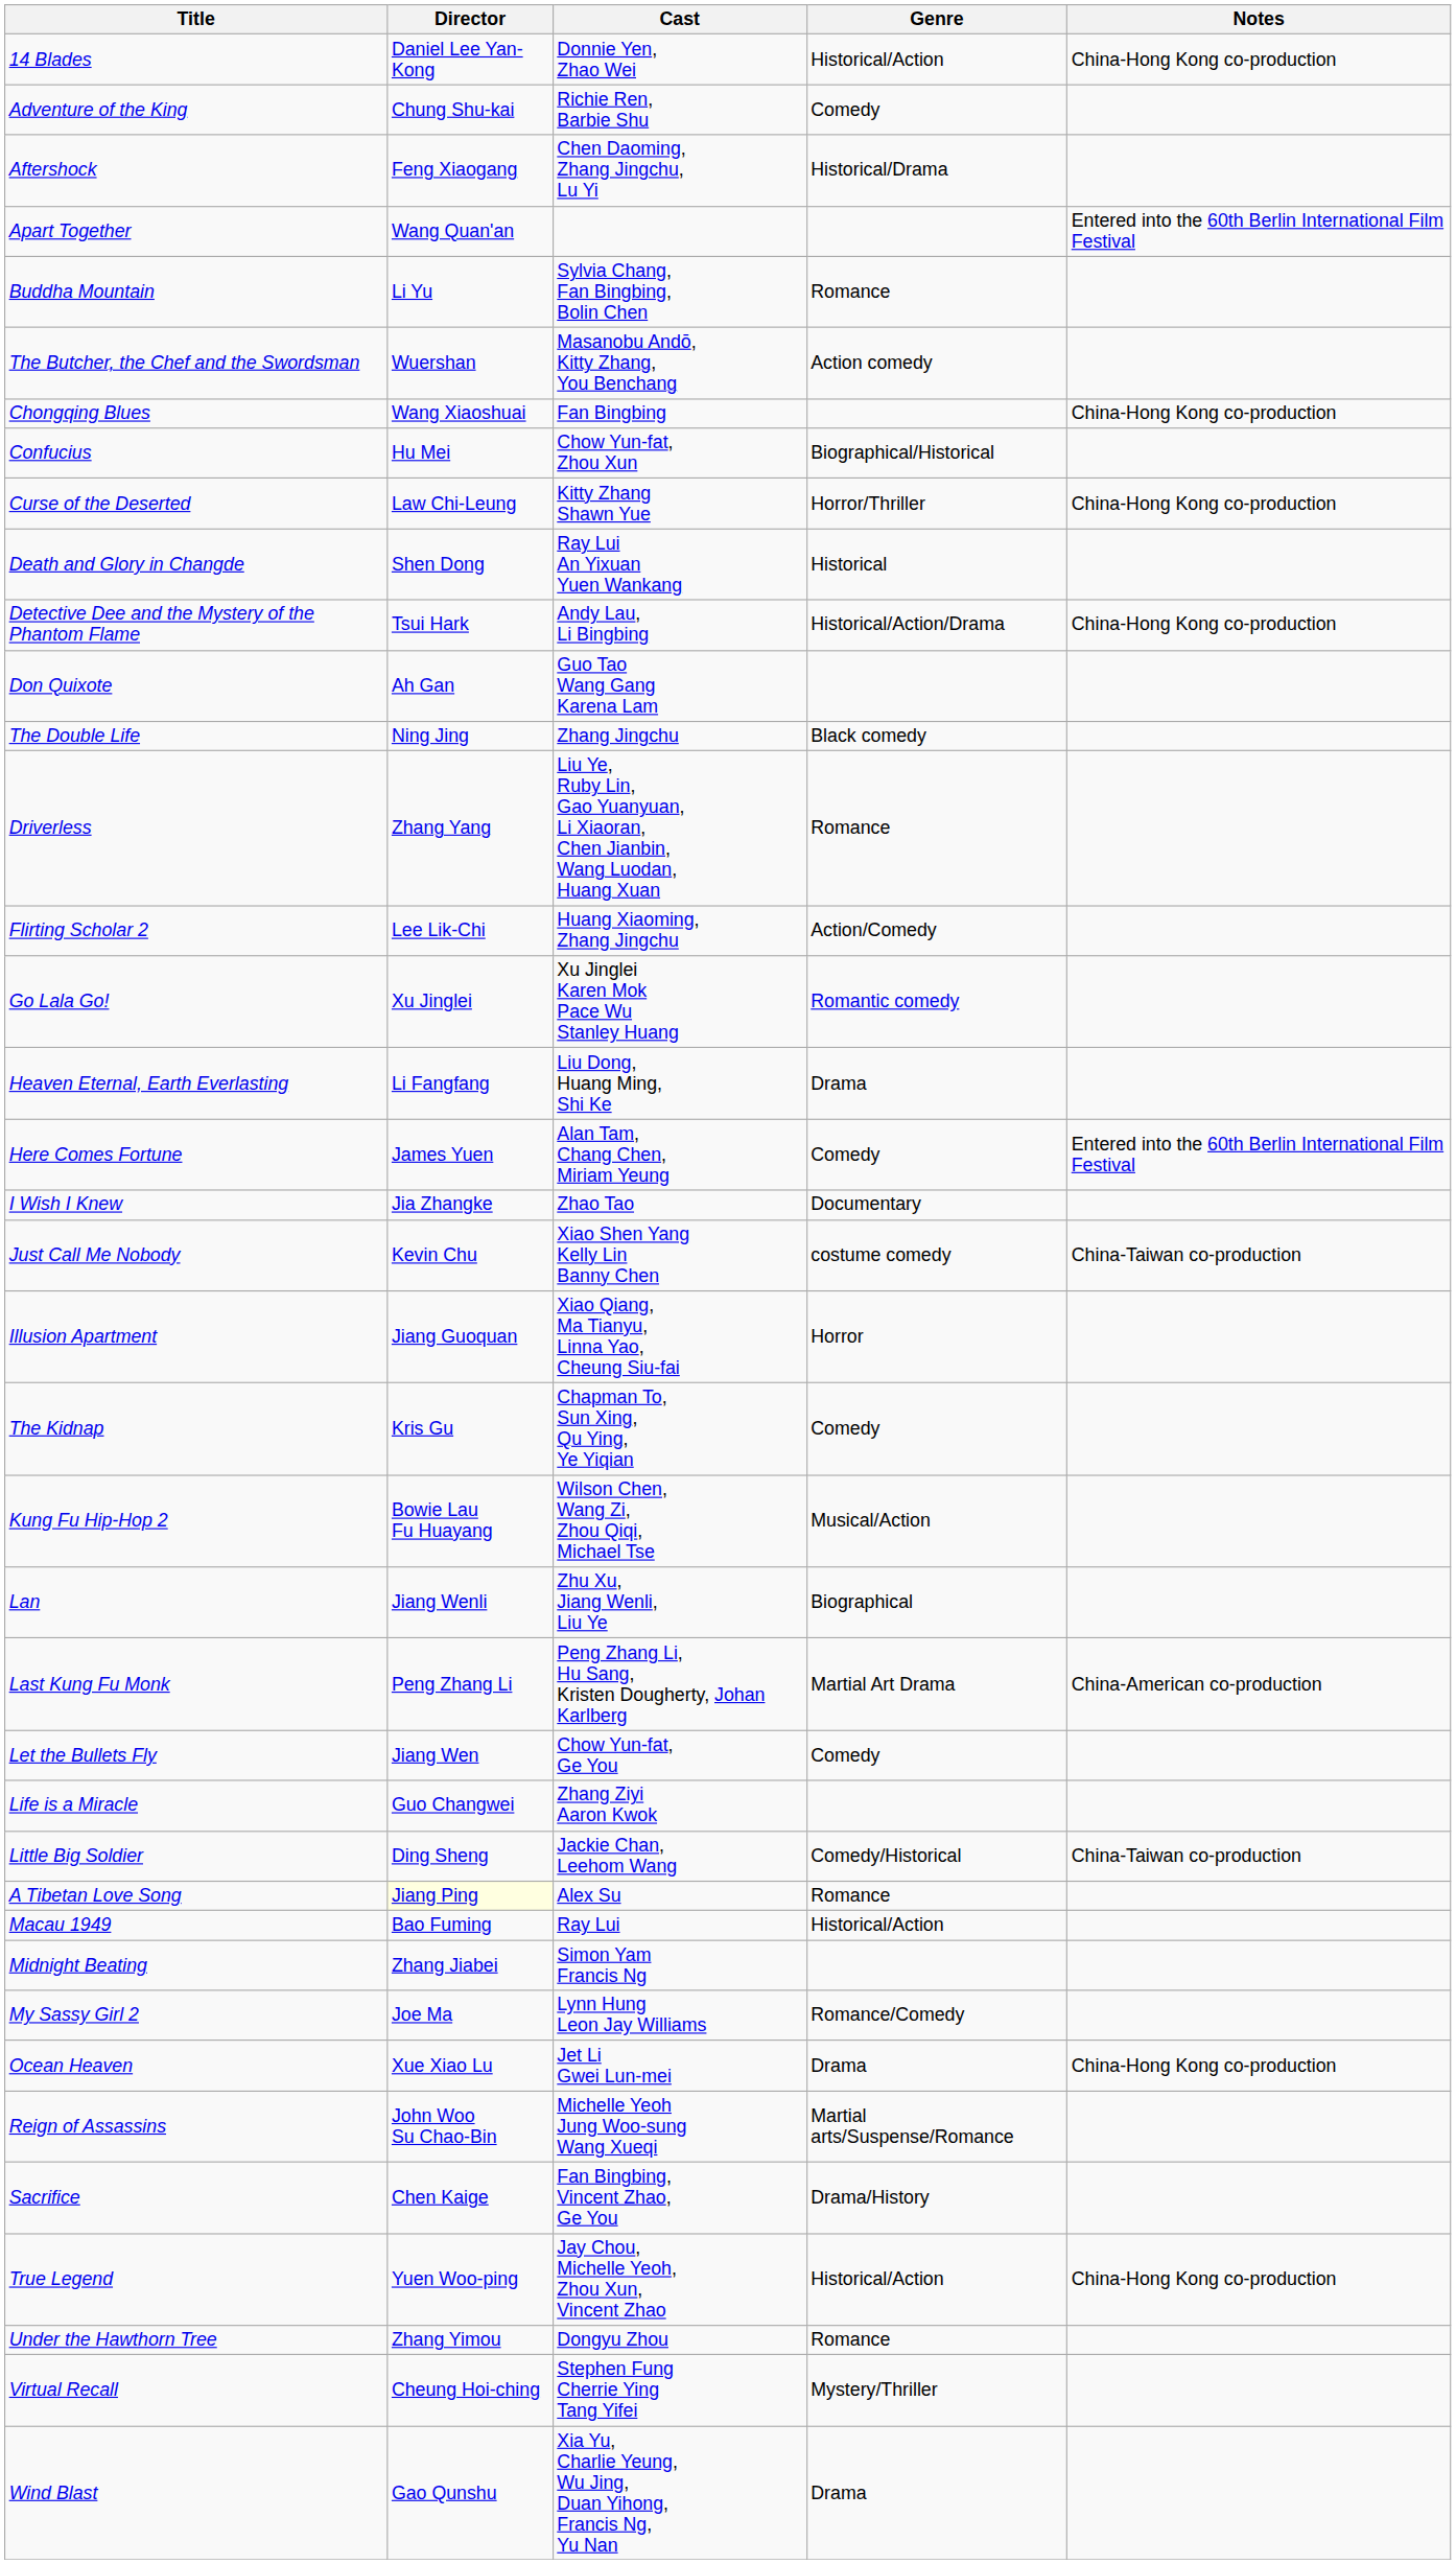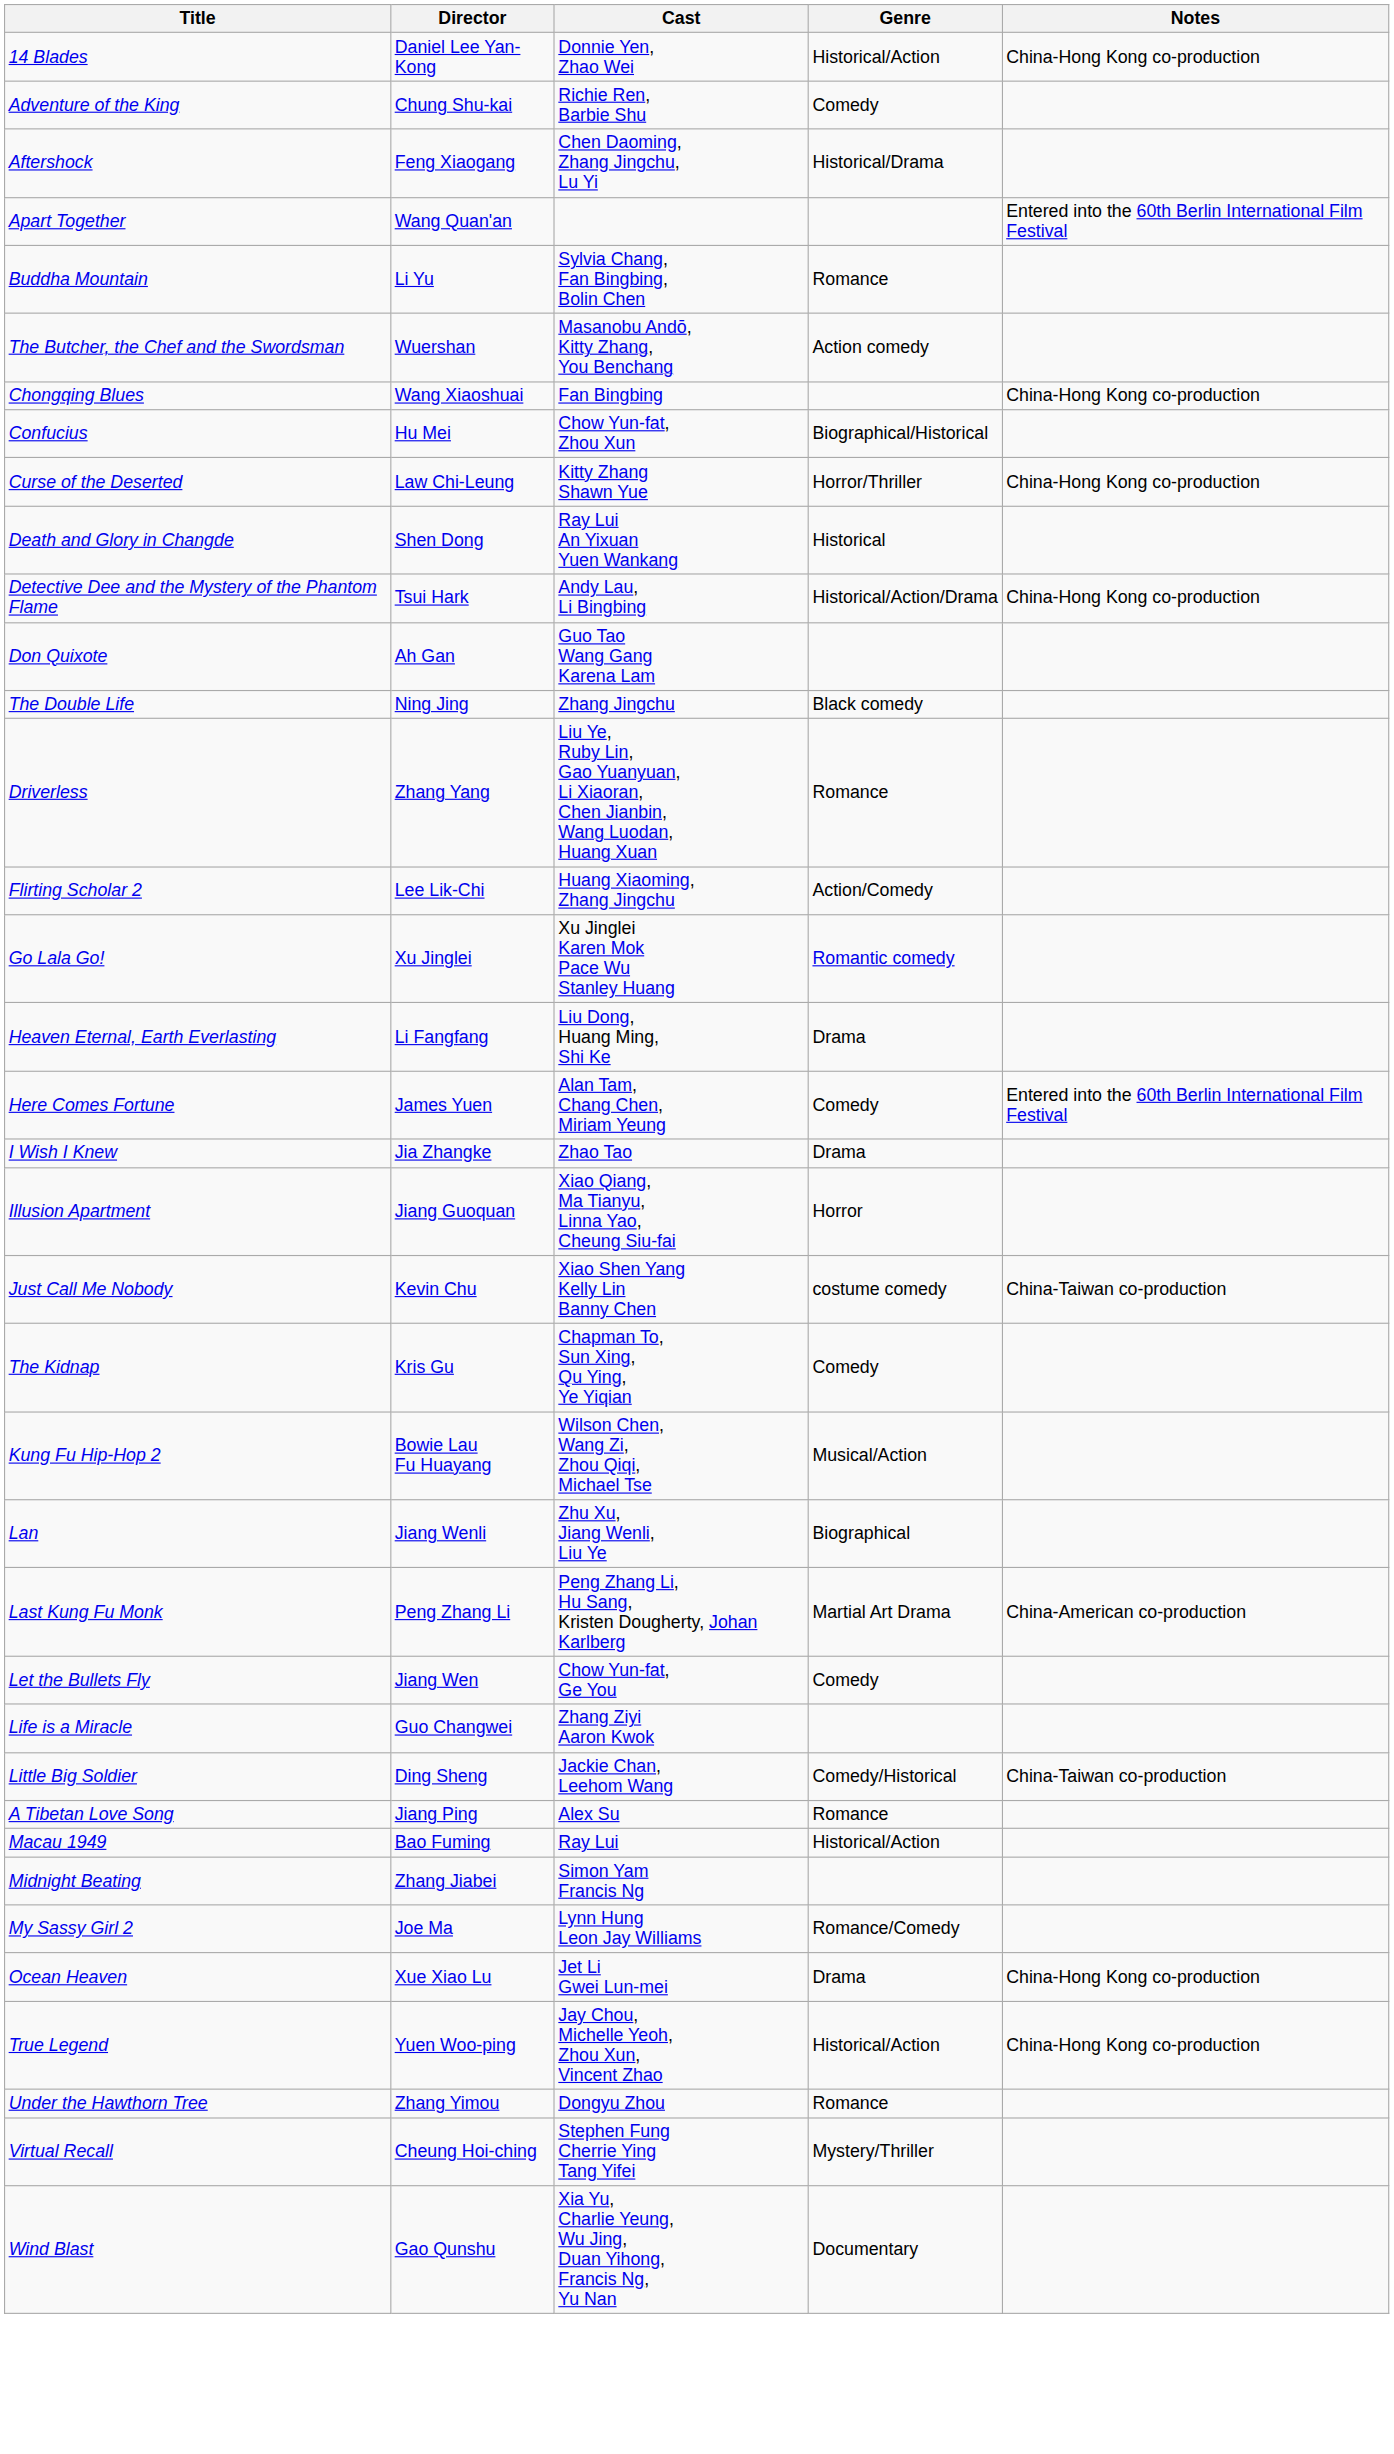I Wish I Knew | Genre: Documentary -> Drama
rows swapped: Illusion Apartment <-> Just Call Me Nobody
A Tibetan Love Song | Director: lightyellow background -> no background
- row: Reign of Assassins | John Woo Su Chao-Bin | Michelle Yeoh Jung Woo-sung Wang Xueqi | Martial arts/Suspense/Romance
- row: Sacrifice | Chen Kaige | Fan Bingbing, Vincent Zhao, Ge You | Drama/History
Wind Blast | Genre: Drama -> Documentary
